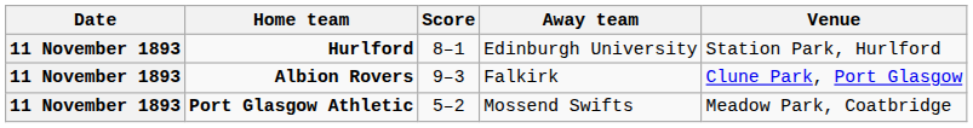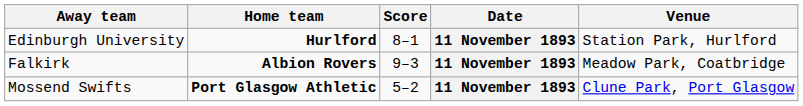columns swapped: Date <-> Away team
Albion Rovers | Venue: Clune Park, Port Glasgow -> Meadow Park, Coatbridge
Port Glasgow Athletic | Venue: Meadow Park, Coatbridge -> Clune Park, Port Glasgow
